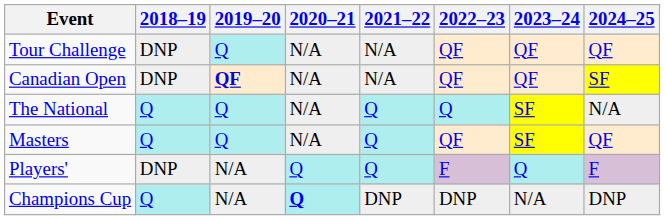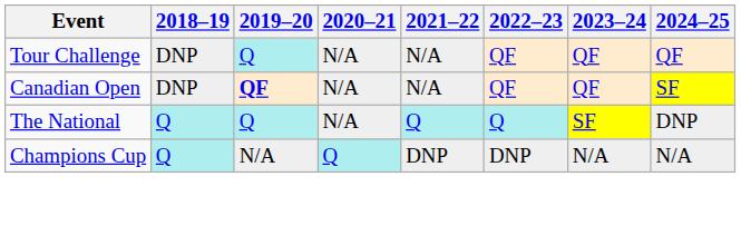The National | 2024–25: N/A -> DNP
- row: Masters | Q | Q | N/A | Q | QF | SF | QF
- row: Players' | DNP | N/A | Q | Q | F | Q | F
Champions Cup | 2020–21: bold -> normal
Champions Cup | 2024–25: DNP -> N/A
